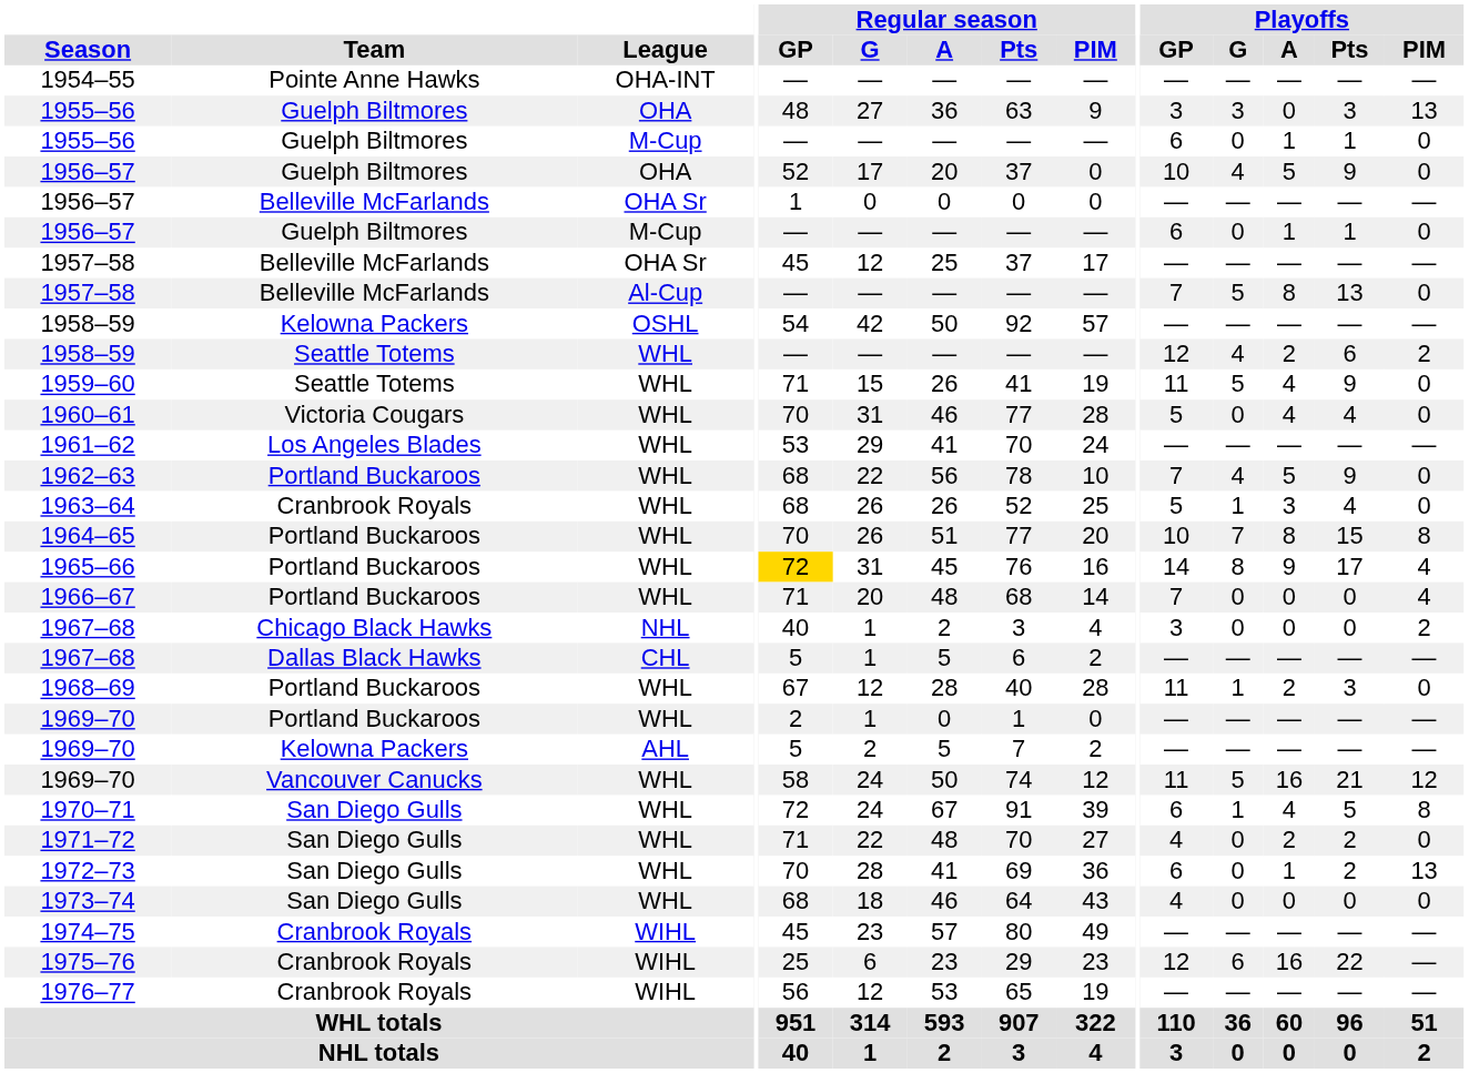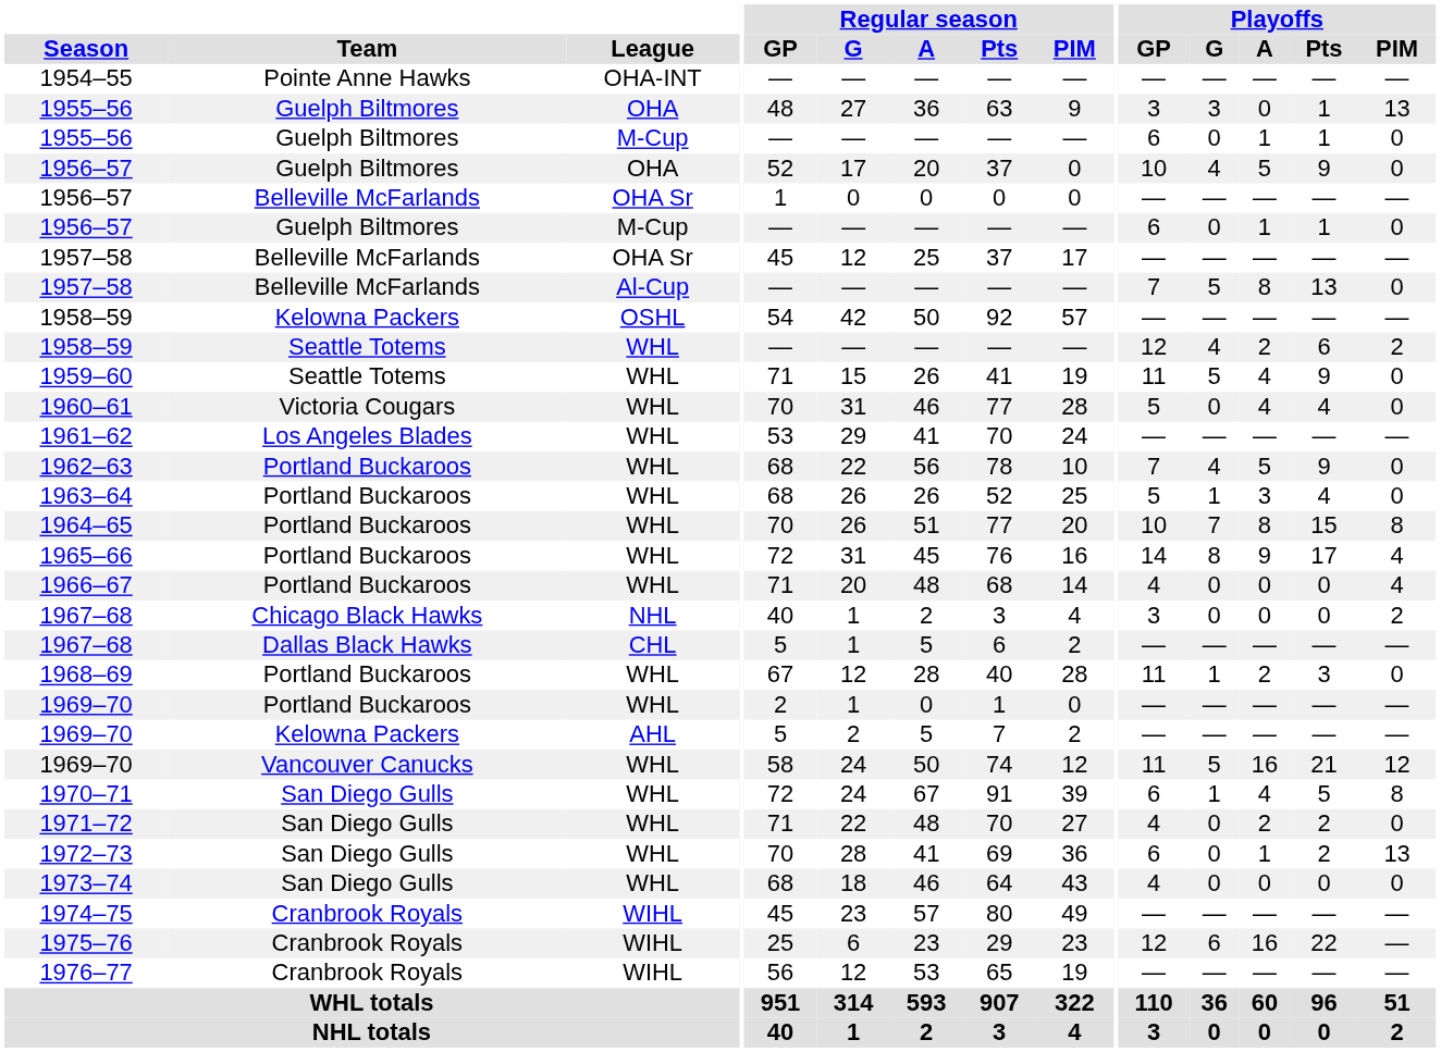1955–56 / OHA | Playoffs / Pts: 3 -> 1
1963–64 | Team: Cranbrook Royals -> Portland Buckaroos
1965–66 | Regular season / GP: gold background -> no background
1966–67 | Playoffs / GP: 7 -> 4
